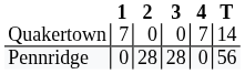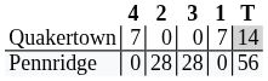columns swapped: 1 <-> 4
Quakertown | T: no background -> lightgrey background
